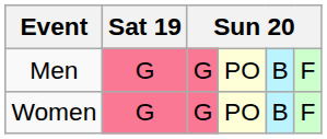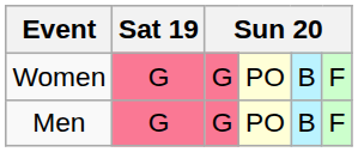rows swapped: Men <-> Women
